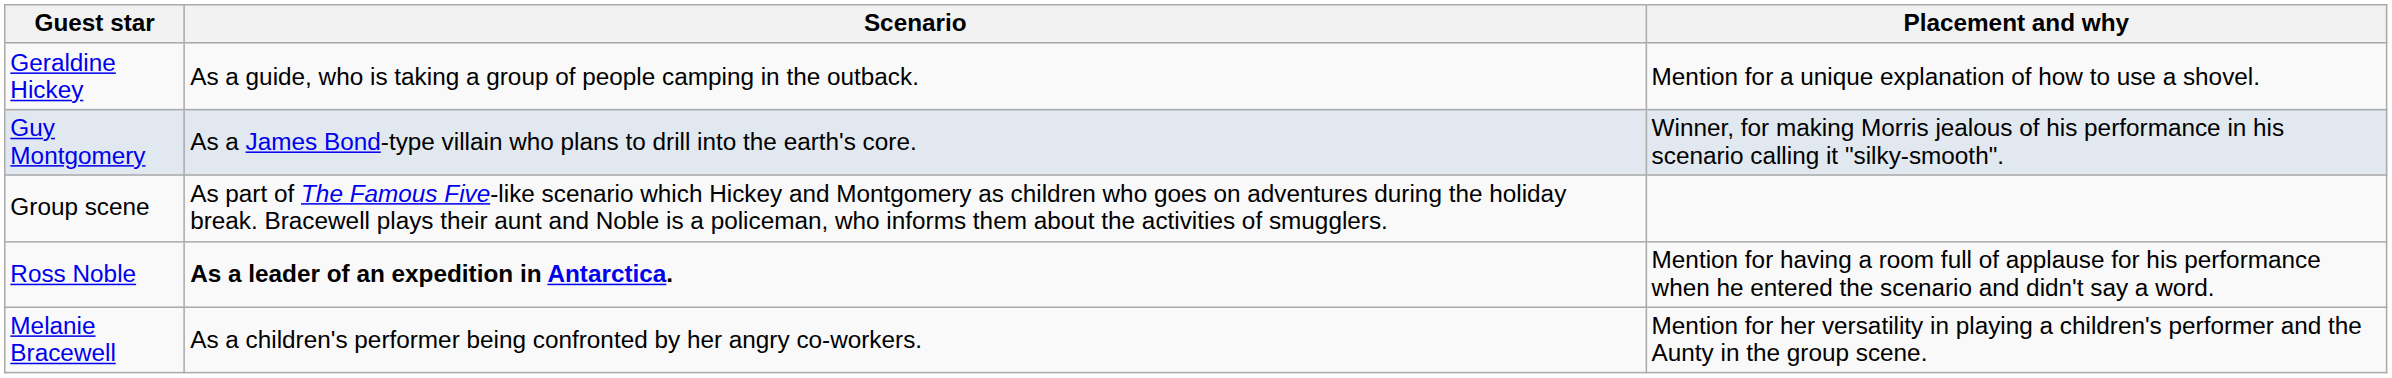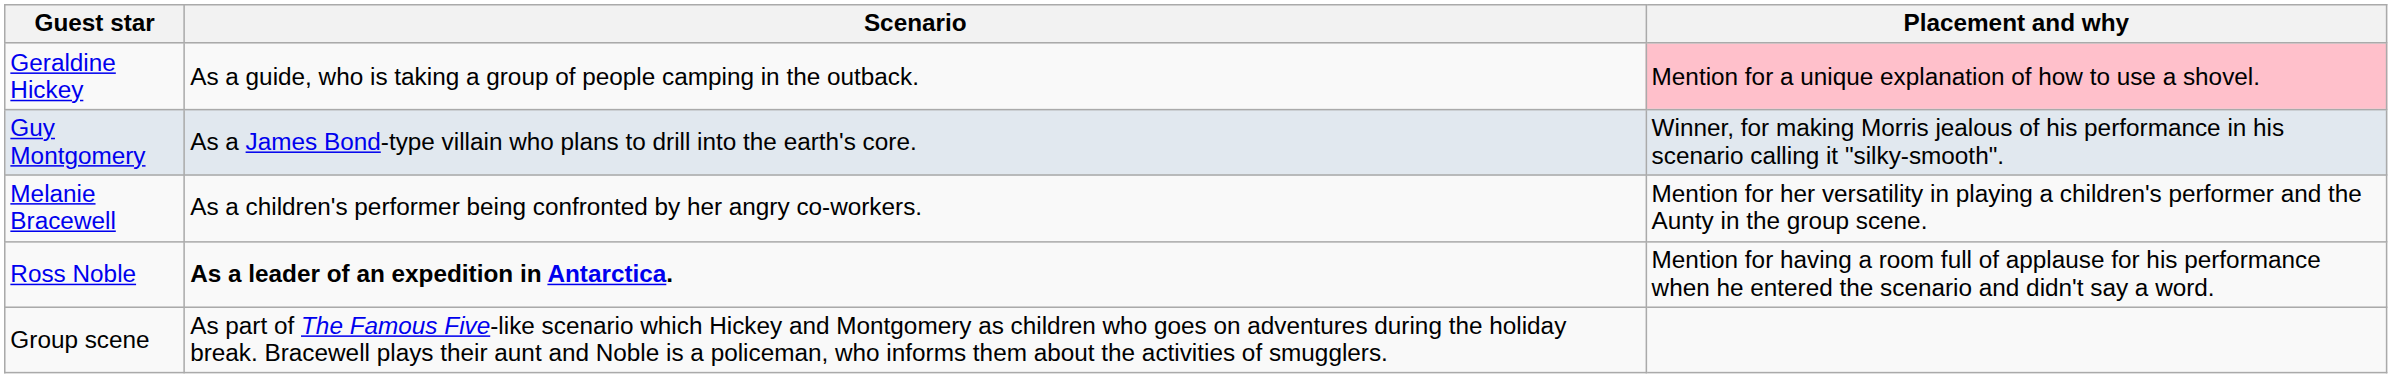Geraldine Hickey | Placement and why: no background -> pink background
rows swapped: Melanie Bracewell <-> Group scene
